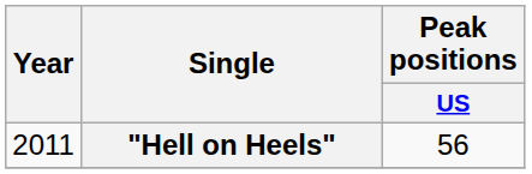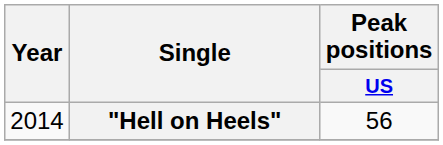"Hell on Heels" | Year: 2011 -> 2014
